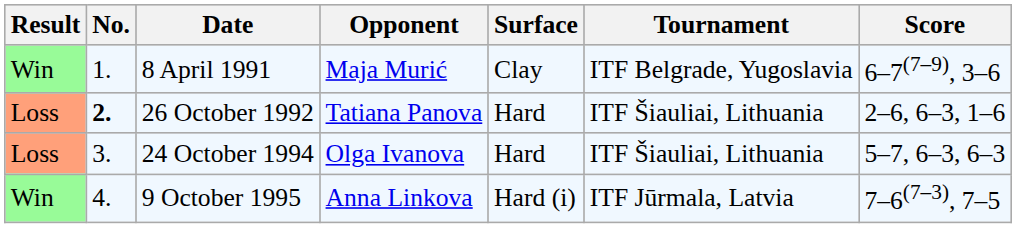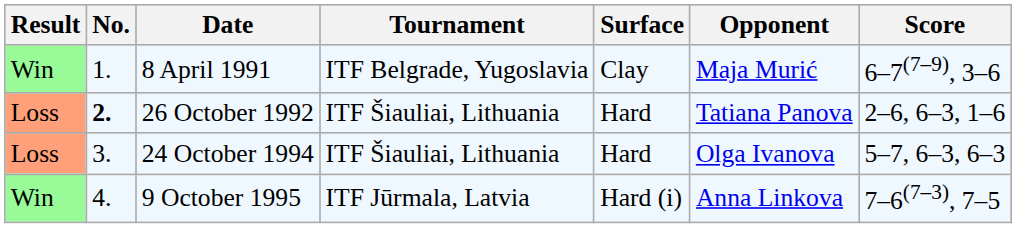columns swapped: Tournament <-> Opponent
